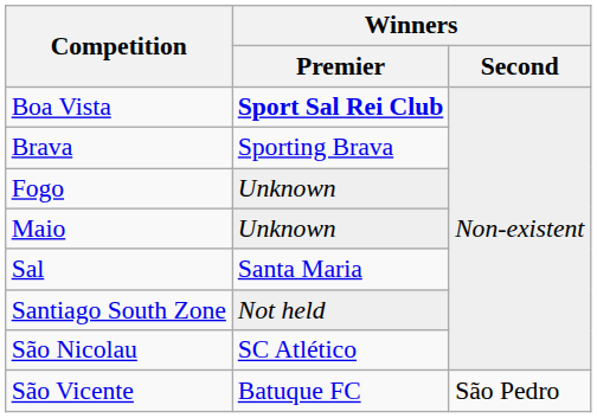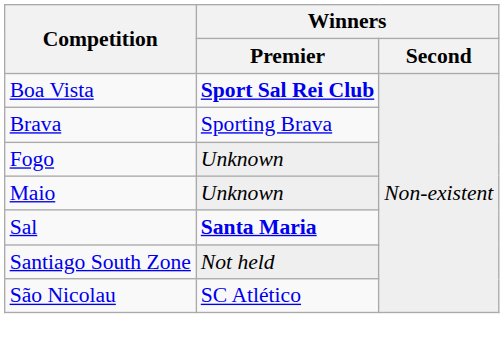Sal | Winners / Premier: normal -> bold
- row: São Vicente | Batuque FC | São Pedro
